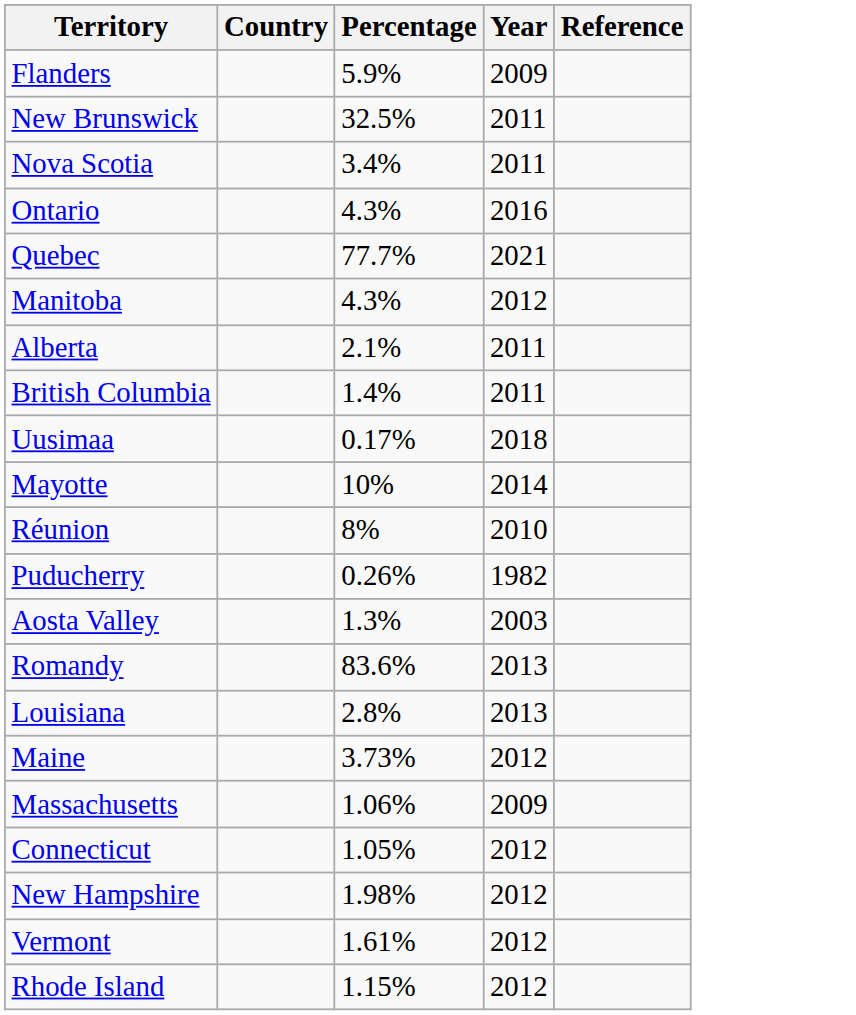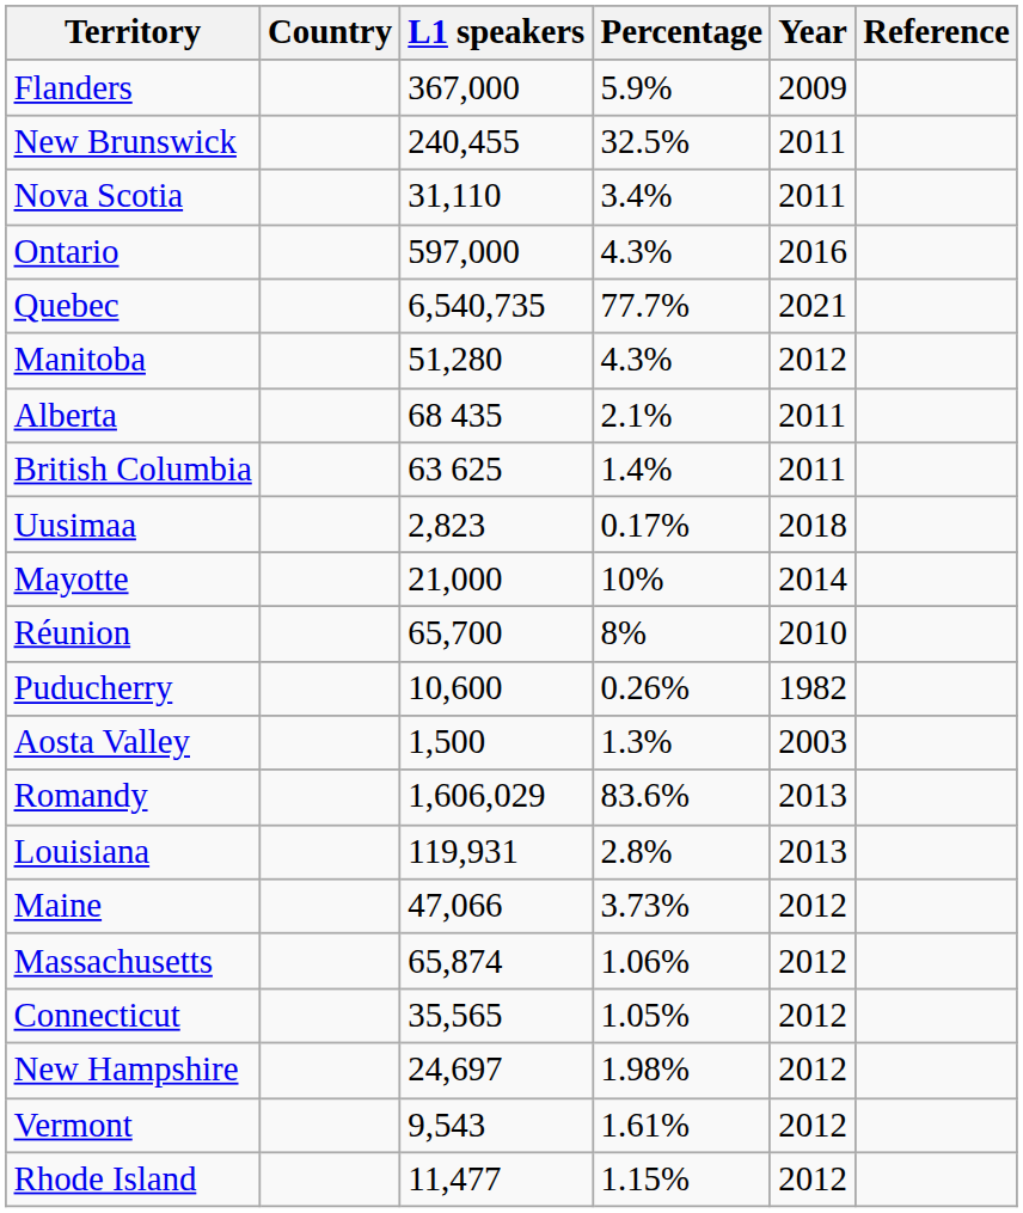+ column: L1 speakers | 367,000 | 240,455 | 31,110 | 597,000 | 6,540,735 | 51,280 | 68 435 | 63 625 | 2,823 | 21,000 | 65,700 | 10,600 | 1,500 | 1,606,029 | 119,931 | 47,066 | 65,874 | 35,565 | 24,697 | 9,543 | 11,477
Massachusetts | Year: 2009 -> 2012
